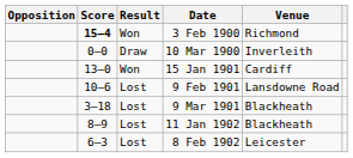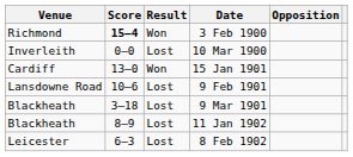columns swapped: Opposition <-> Venue
10 Mar 1900 | Result: Draw -> Lost
